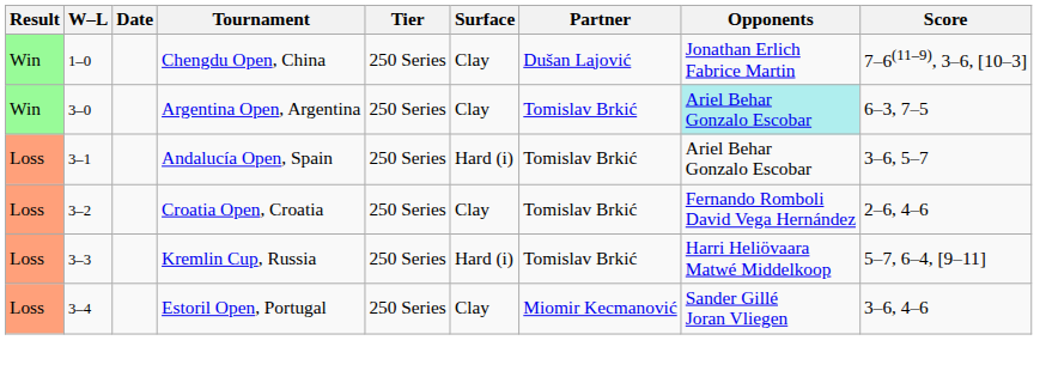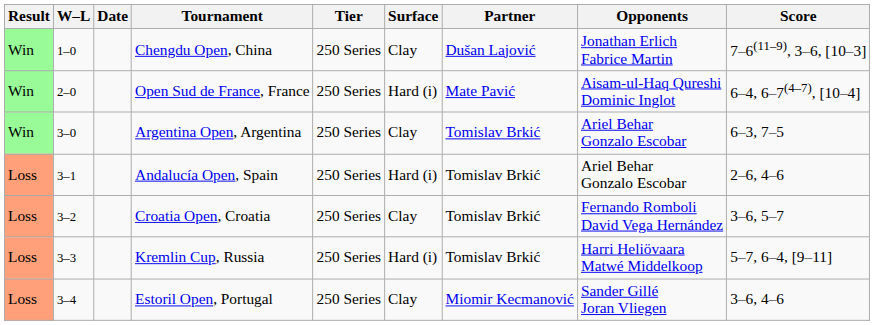+ row: Win | 2–0 | Open Sud de France, France | 250 Series | Hard (i) | Mate Pavić | Aisam-ul-Haq Qureshi Dominic Inglot | 6–4, 6–7(4–7), [10–4]
Argentina Open, Argentina | Opponents: paleturquoise background -> no background
Andalucía Open, Spain | Score: 3–6, 5–7 -> 2–6, 4–6
Croatia Open, Croatia | Score: 2–6, 4–6 -> 3–6, 5–7
